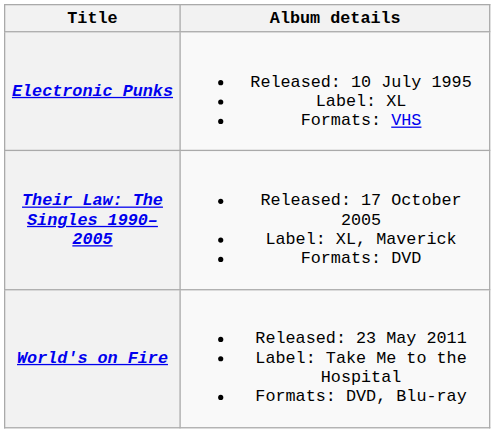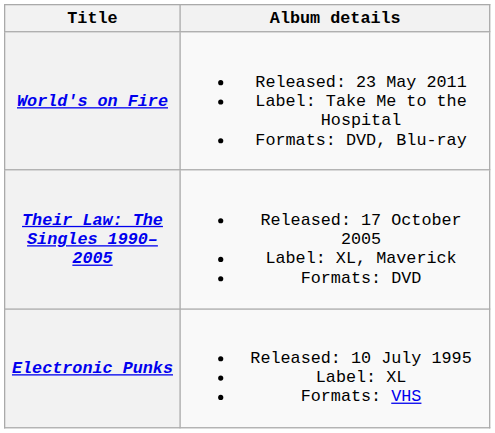rows swapped: Electronic Punks <-> World's on Fire
